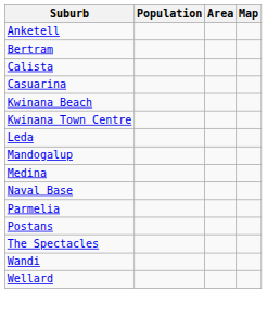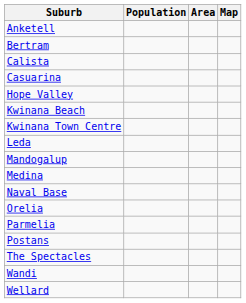+ row: Hope Valley
+ row: Orelia
